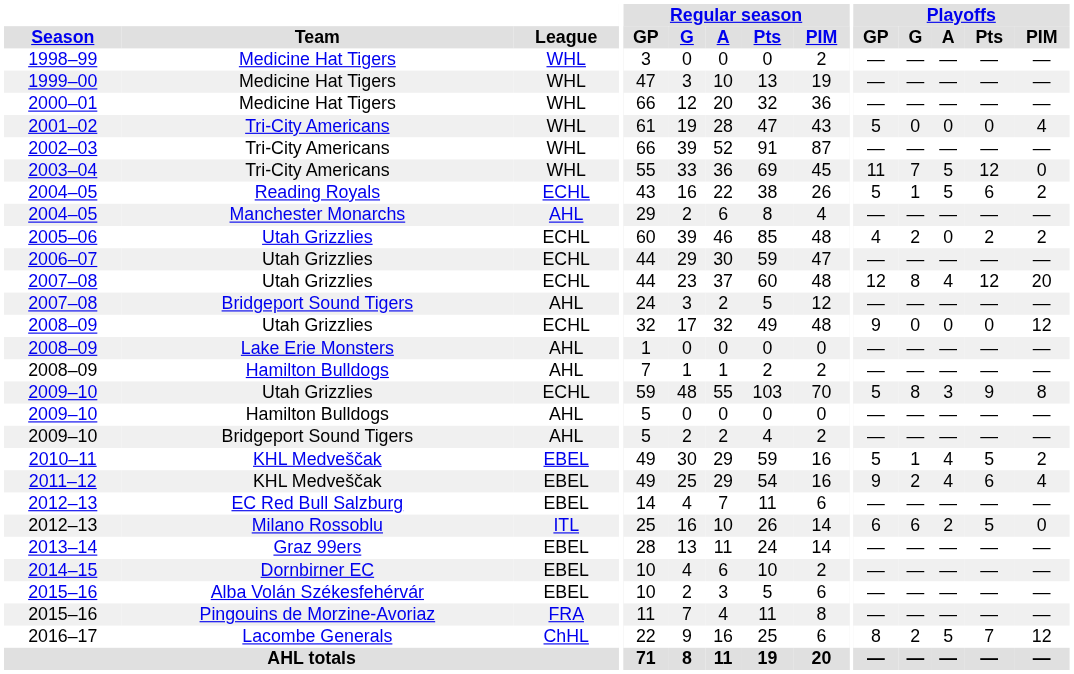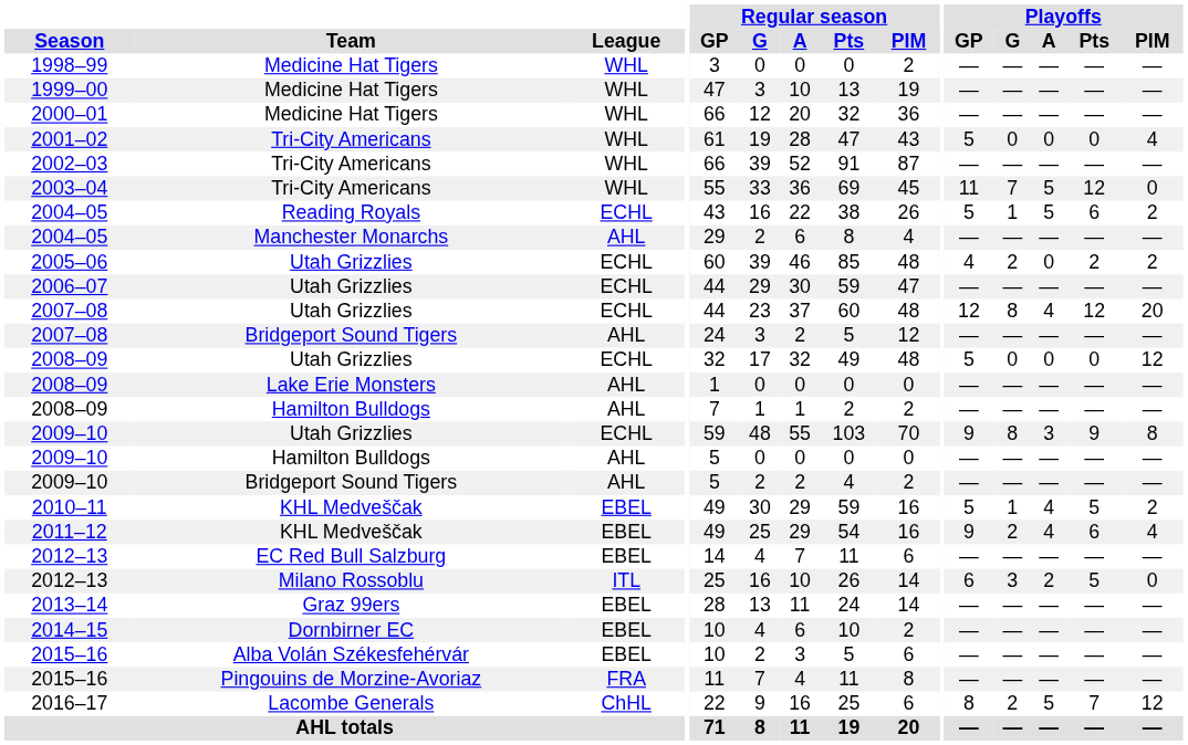2008–09 / Utah Grizzlies | Playoffs / GP: 9 -> 5
2009–10 / Utah Grizzlies | Playoffs / GP: 5 -> 9
2012–13 / Milano Rossoblu | Playoffs / G: 6 -> 3
